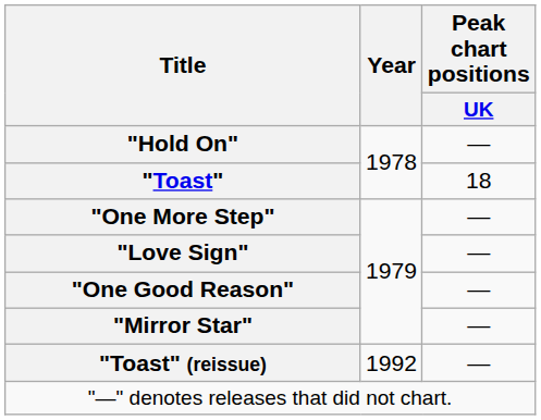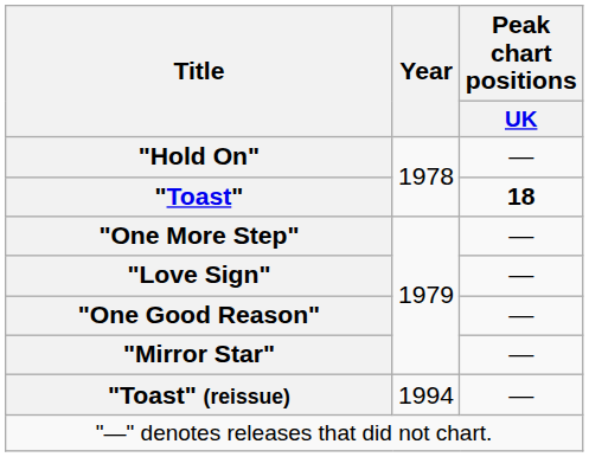"Toast" | Peak chart positions / UK: normal -> bold
"Toast" (reissue) | Year: 1992 -> 1994
